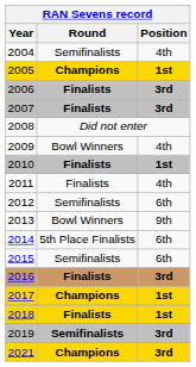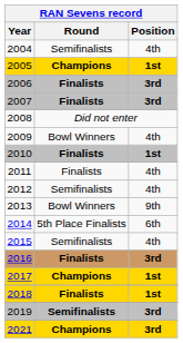2012 | Position: 6th -> 4th
2015 | Position: 6th -> 4th
